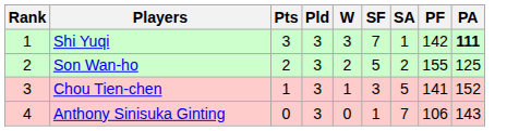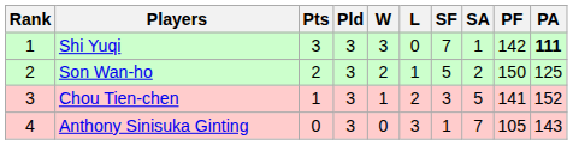+ column: L | 0 | 1 | 2 | 3
Son Wan-ho | PF: 155 -> 150
Anthony Sinisuka Ginting | PF: 106 -> 105
